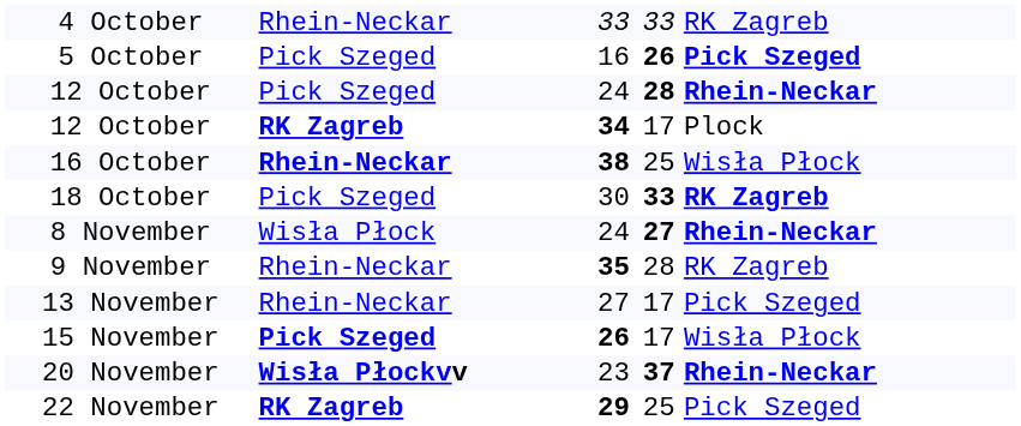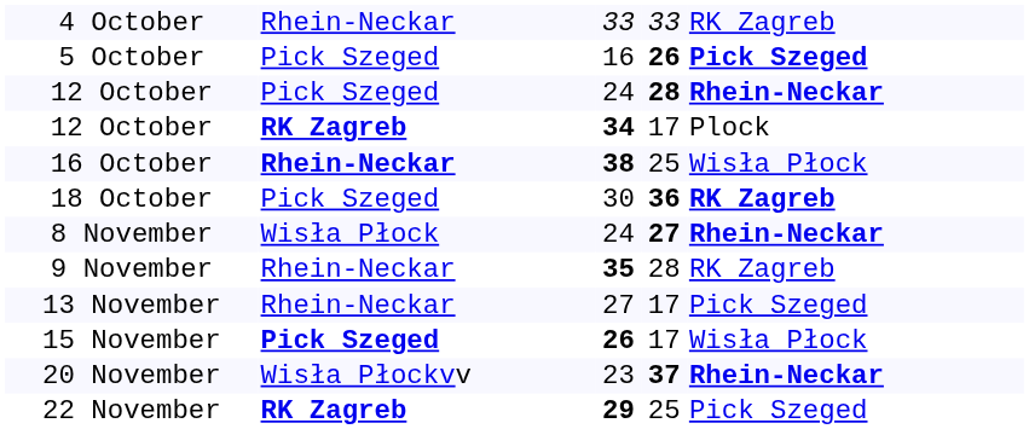18 October | column 4: 33 -> 36
20 November | column 2: bold -> normal
